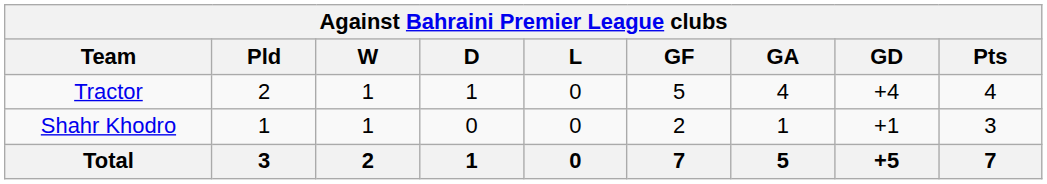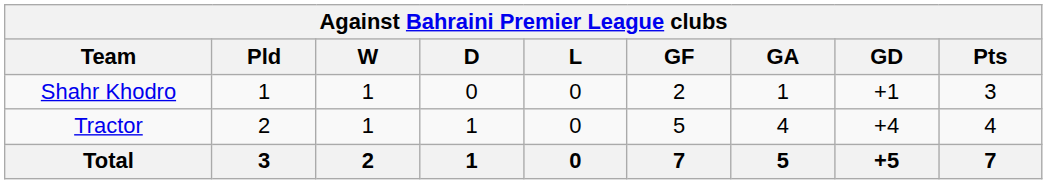rows swapped: Shahr Khodro <-> Tractor
